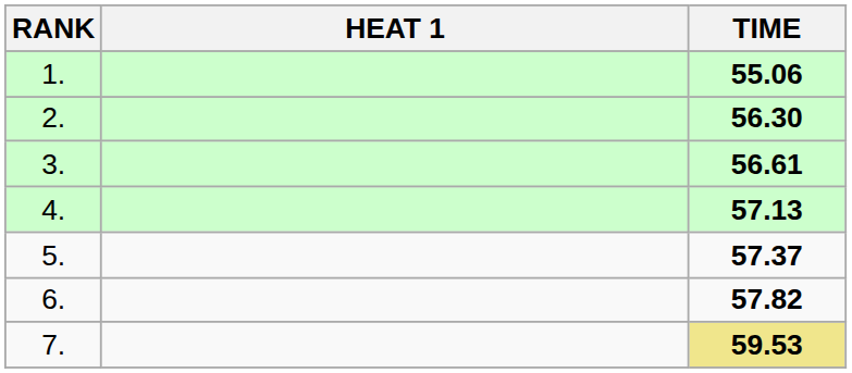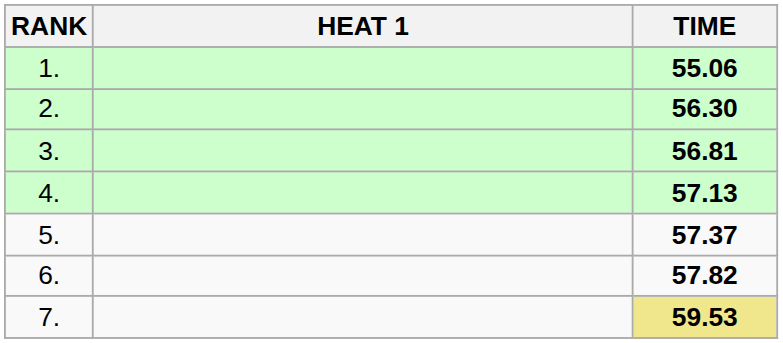3. | TIME: 56.61 -> 56.81
